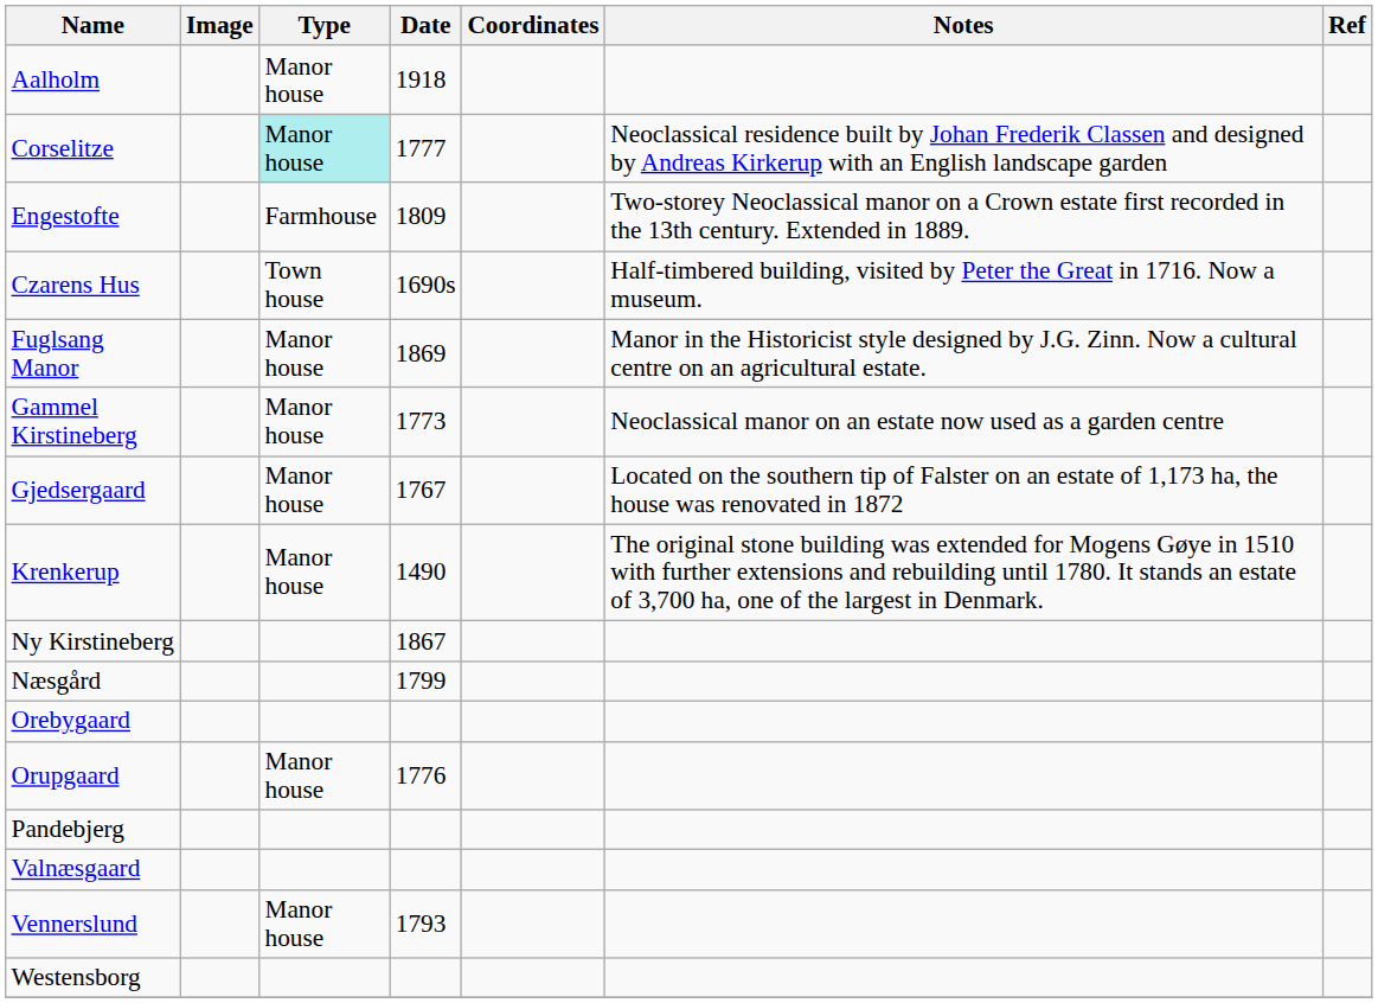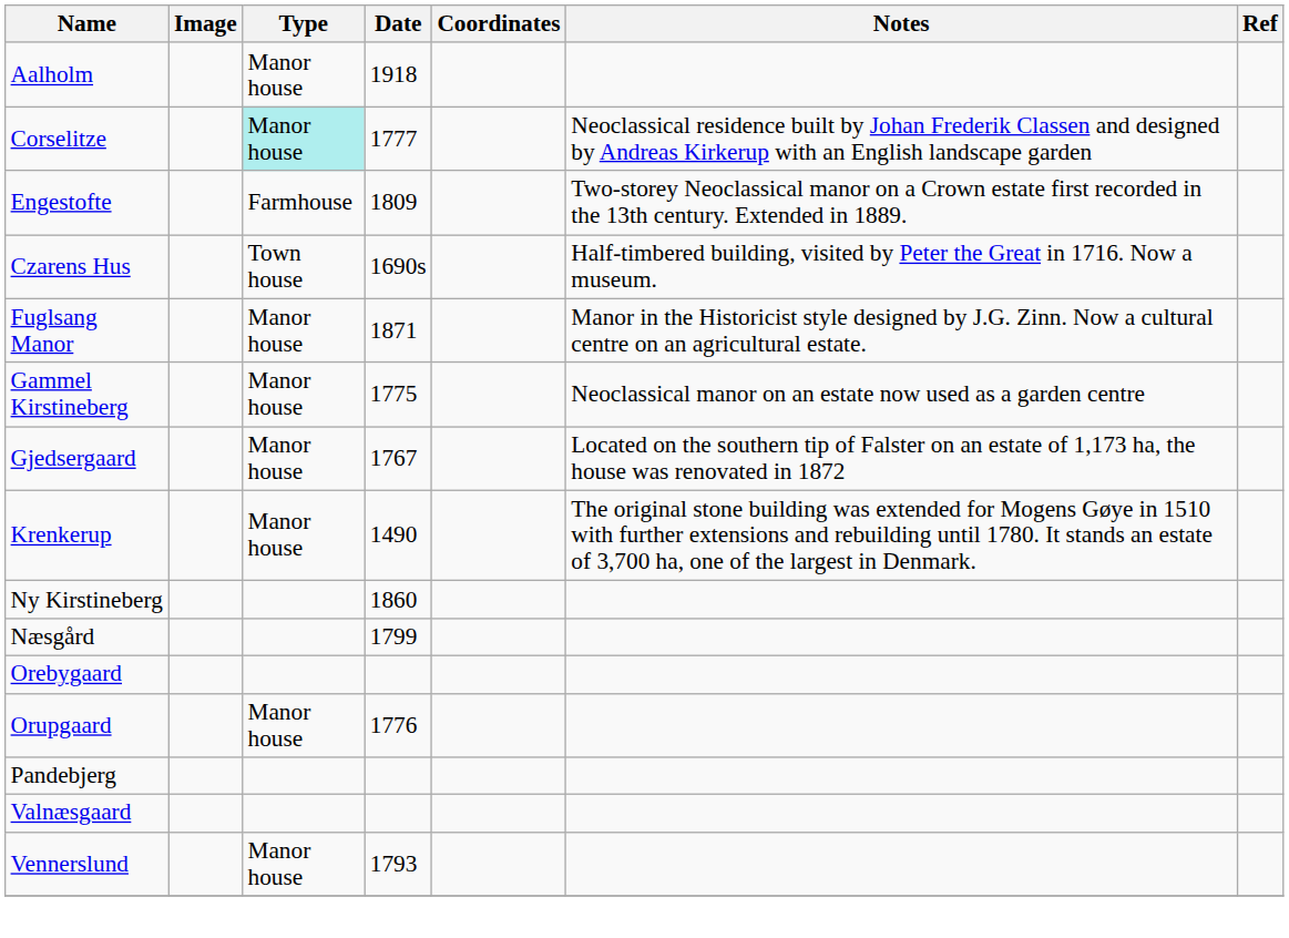Fuglsang Manor | Date: 1869 -> 1871
Gammel Kirstineberg | Date: 1773 -> 1775
Ny Kirstineberg | Date: 1867 -> 1860
- row: Westensborg
